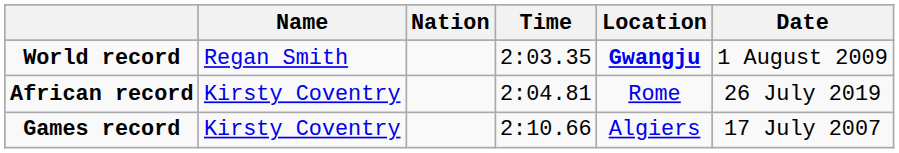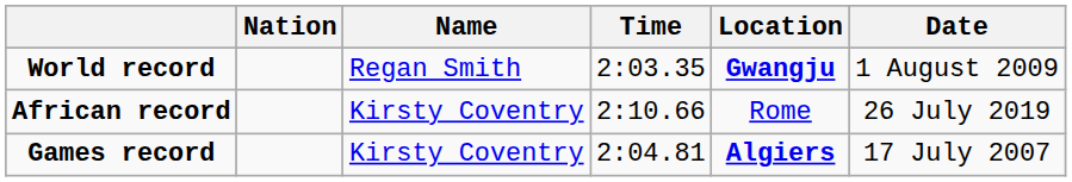columns swapped: Name <-> Nation
African record | Time: 2:04.81 -> 2:10.66
Games record | Time: 2:10.66 -> 2:04.81
Games record | Location: normal -> bold
